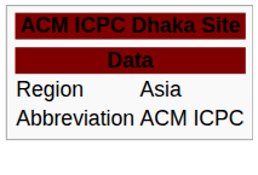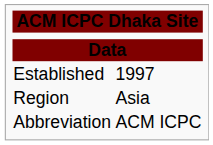+ row: Established | 1997
